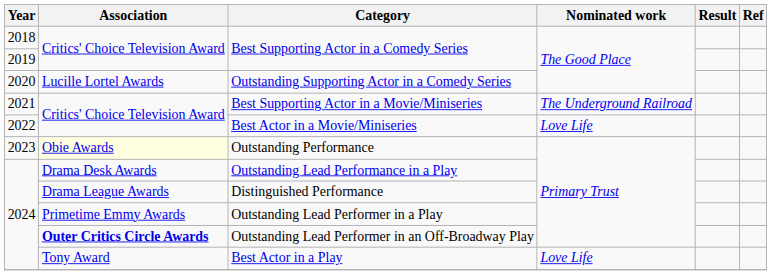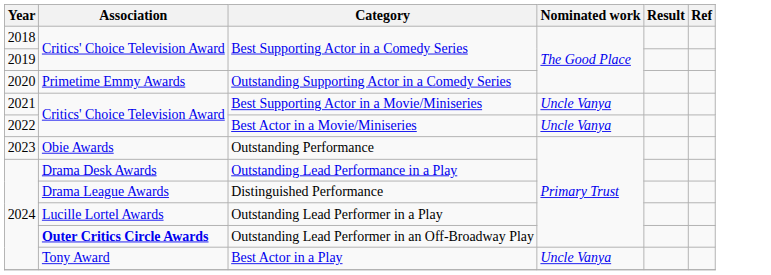Outstanding Supporting Actor in a Comedy Series | Association: Lucille Lortel Awards -> Primetime Emmy Awards
Best Supporting Actor in a Movie/Miniseries | Nominated work: The Underground Railroad -> Uncle Vanya
Best Actor in a Movie/Miniseries | Nominated work: Love Life -> Uncle Vanya
Outstanding Performance | Association: lightyellow background -> no background
Outstanding Lead Performer in a Play | Association: Primetime Emmy Awards -> Lucille Lortel Awards
Best Actor in a Play | Nominated work: Love Life -> Uncle Vanya
